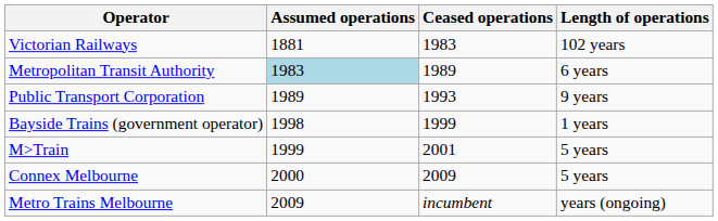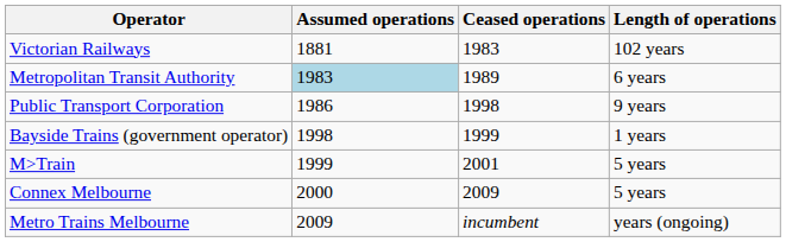Public Transport Corporation | Assumed operations: 1989 -> 1986
Public Transport Corporation | Ceased operations: 1993 -> 1998
